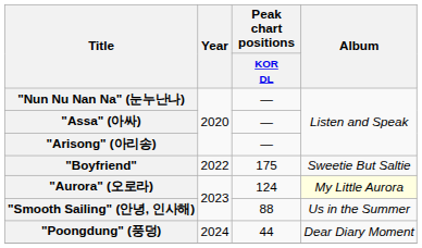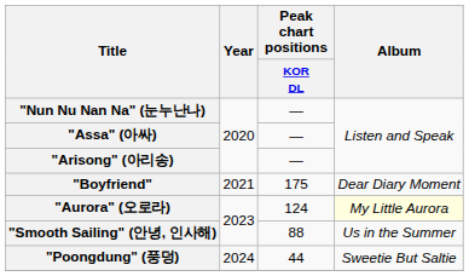"Boyfriend" | Year: 2022 -> 2021
"Boyfriend" | Album: Sweetie But Saltie -> Dear Diary Moment
"Poongdung" (풍덩) | Album: Dear Diary Moment -> Sweetie But Saltie
